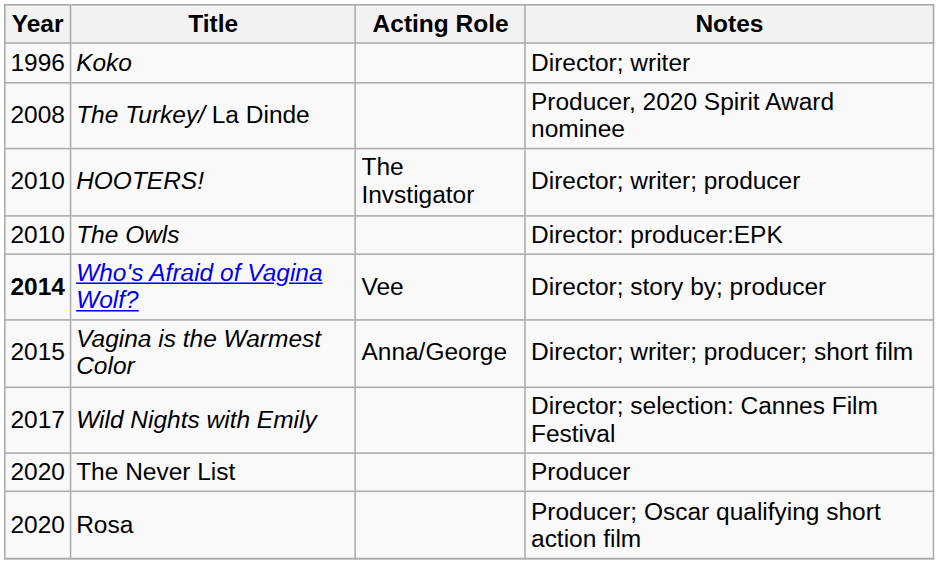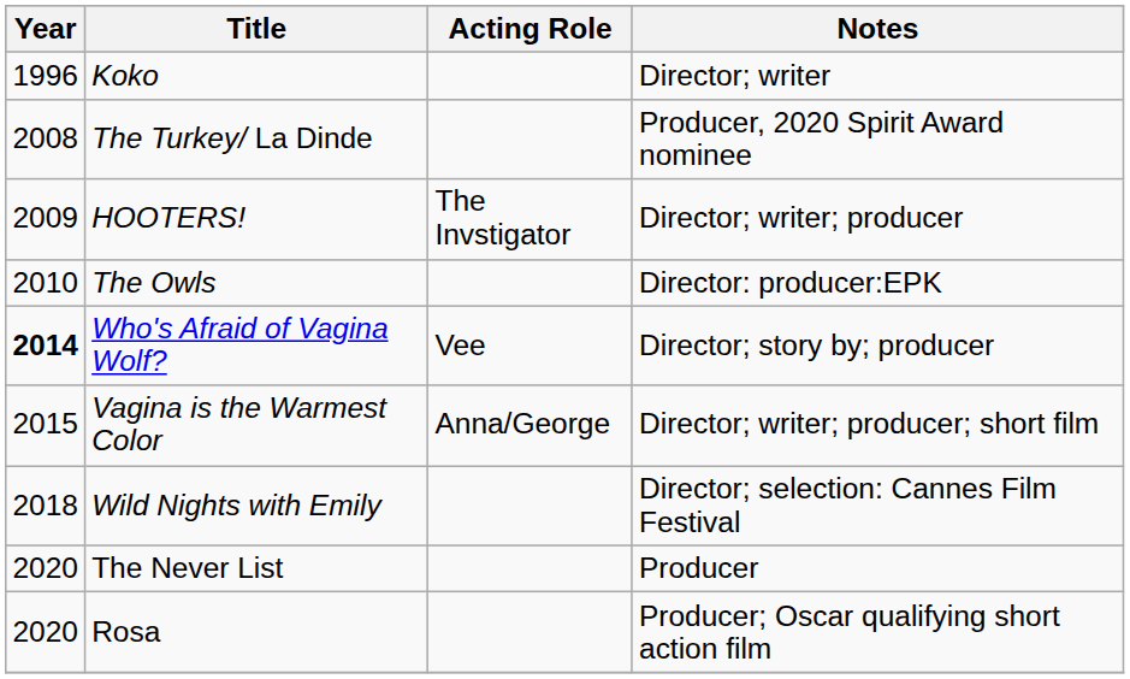HOOTERS! | Year: 2010 -> 2009
Wild Nights with Emily | Year: 2017 -> 2018
